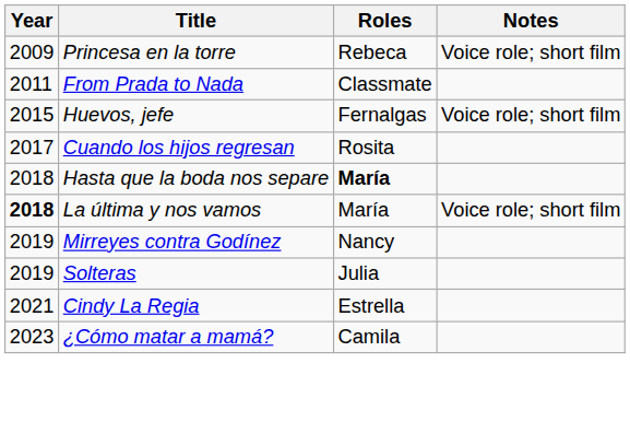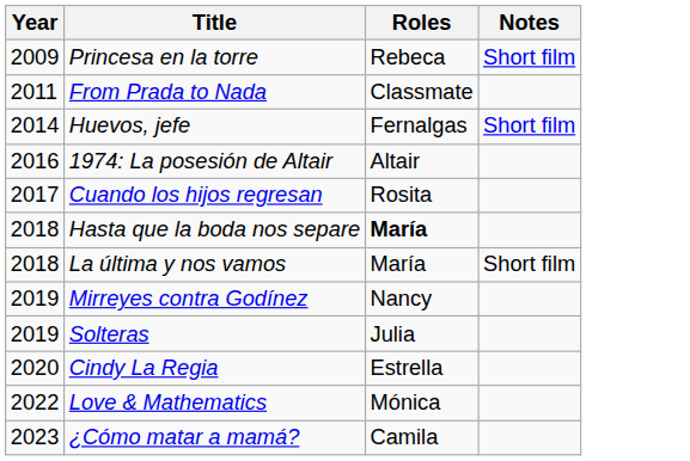Princesa en la torre | Notes: Voice role; short film -> Short film
Huevos, jefe | Year: 2015 -> 2014
Huevos, jefe | Notes: Voice role; short film -> Short film
+ row: 2016 | 1974: La posesión de Altair | Altair
La última y nos vamos | Year: bold -> normal
La última y nos vamos | Notes: Voice role; short film -> Short film
Cindy La Regia | Year: 2021 -> 2020
+ row: 2022 | Love & Mathematics | Mónica
